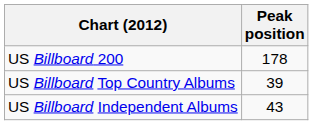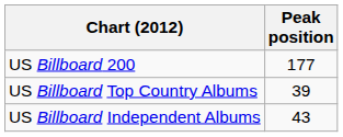US Billboard 200 | Peak position: 178 -> 177
